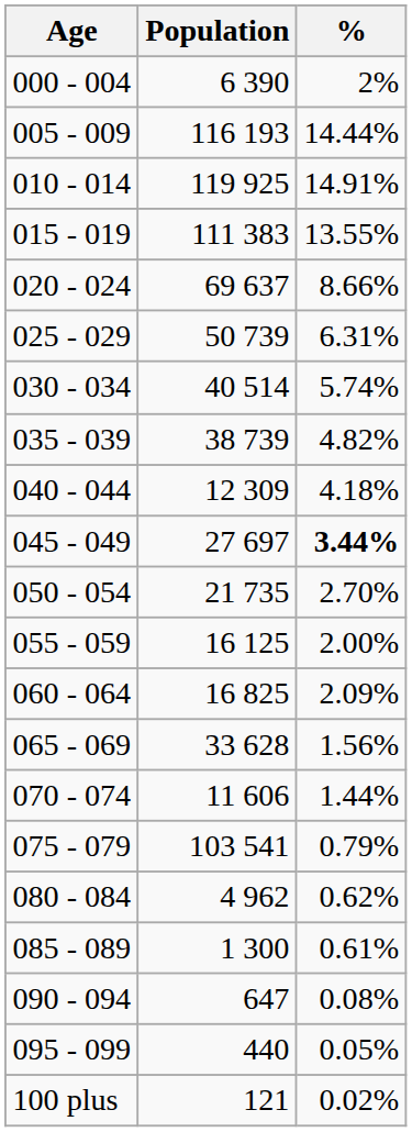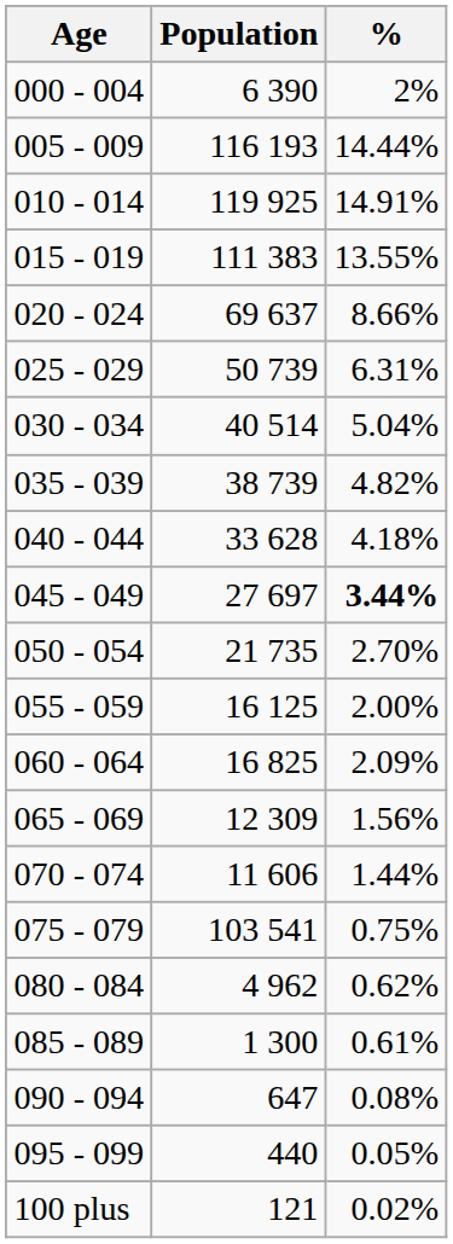030 - 034 | %: 5.74% -> 5.04%
040 - 044 | Population: 12 309 -> 33 628
065 - 069 | Population: 33 628 -> 12 309
075 - 079 | %: 0.79% -> 0.75%
